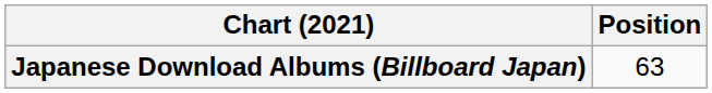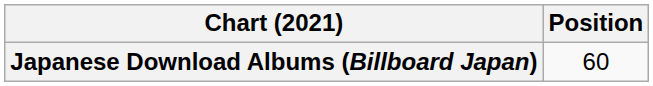Japanese Download Albums (Billboard Japan) | Position: 63 -> 60
